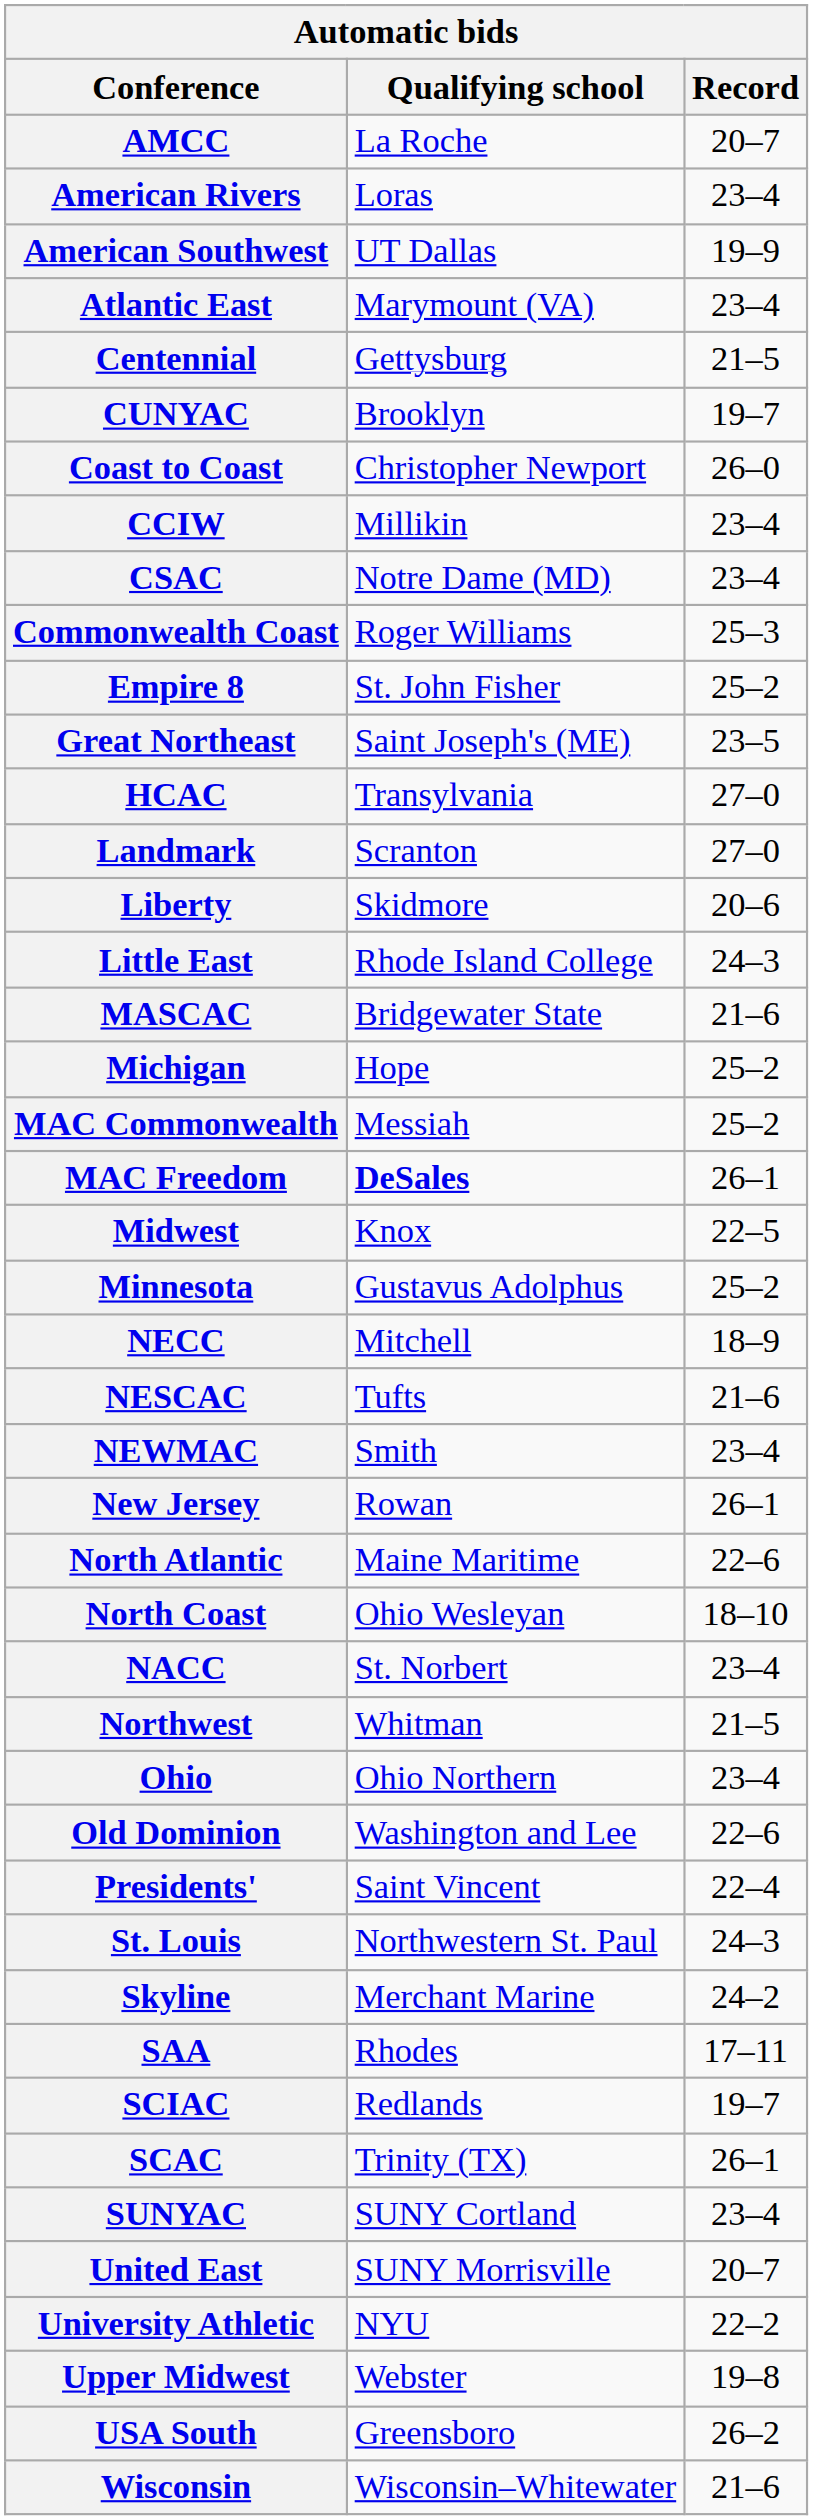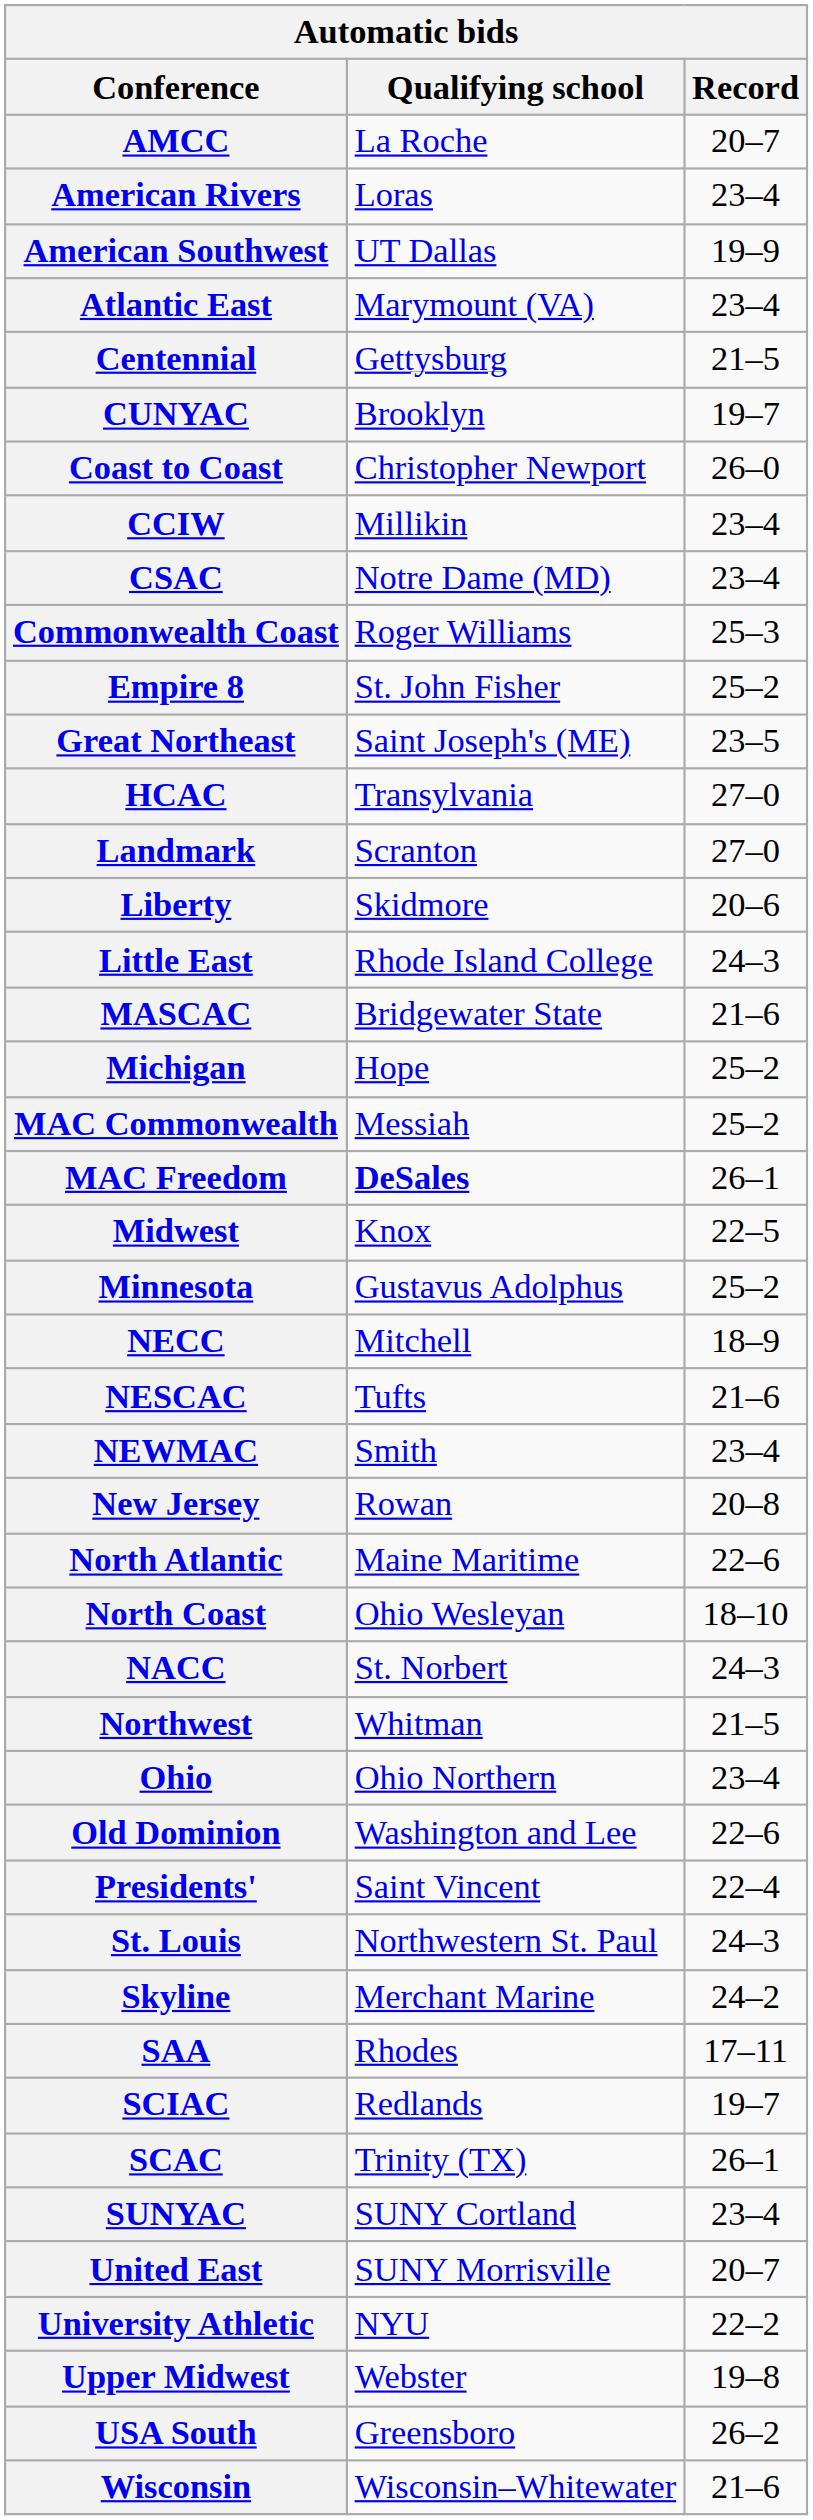New Jersey | Record: 26–1 -> 20–8
NACC | Record: 23–4 -> 24–3
